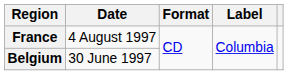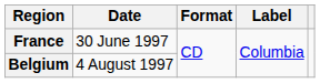France | Date: 4 August 1997 -> 30 June 1997
Belgium | Date: 30 June 1997 -> 4 August 1997
